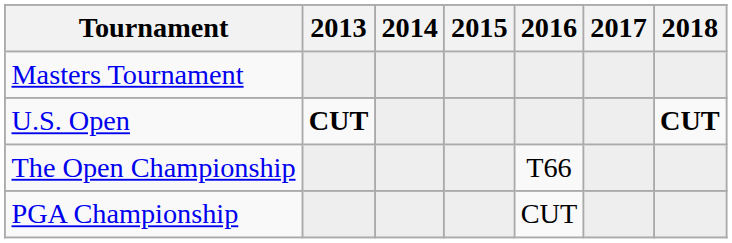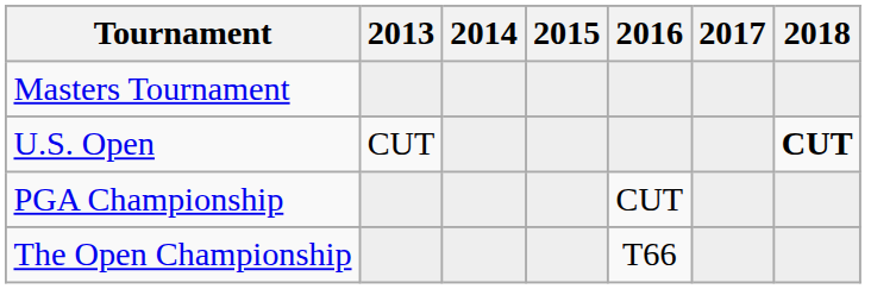U.S. Open | 2013: bold -> normal
rows swapped: The Open Championship <-> PGA Championship
